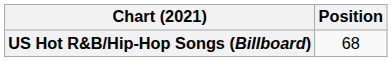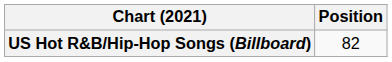US Hot R&B/Hip-Hop Songs (Billboard) | Position: 68 -> 82
